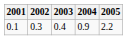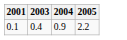- column: 2002 | 0.3
